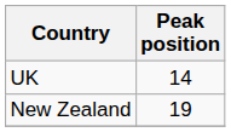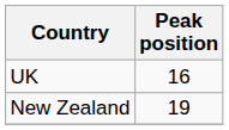UK | Peak position: 14 -> 16
